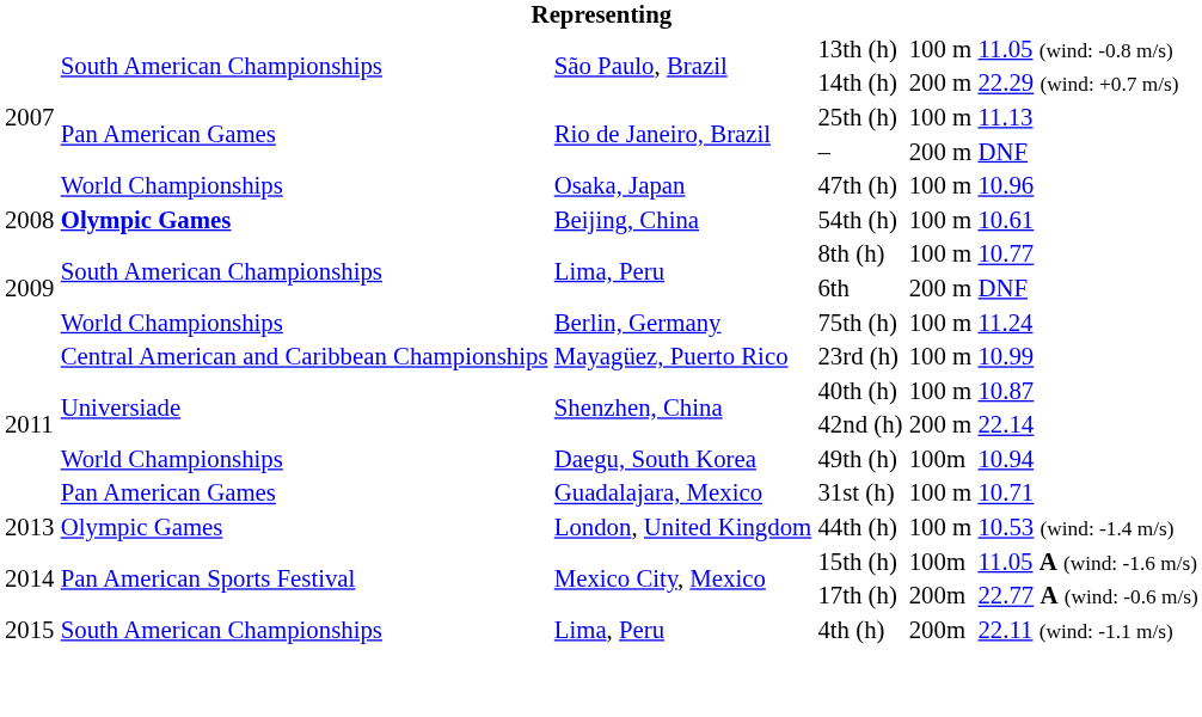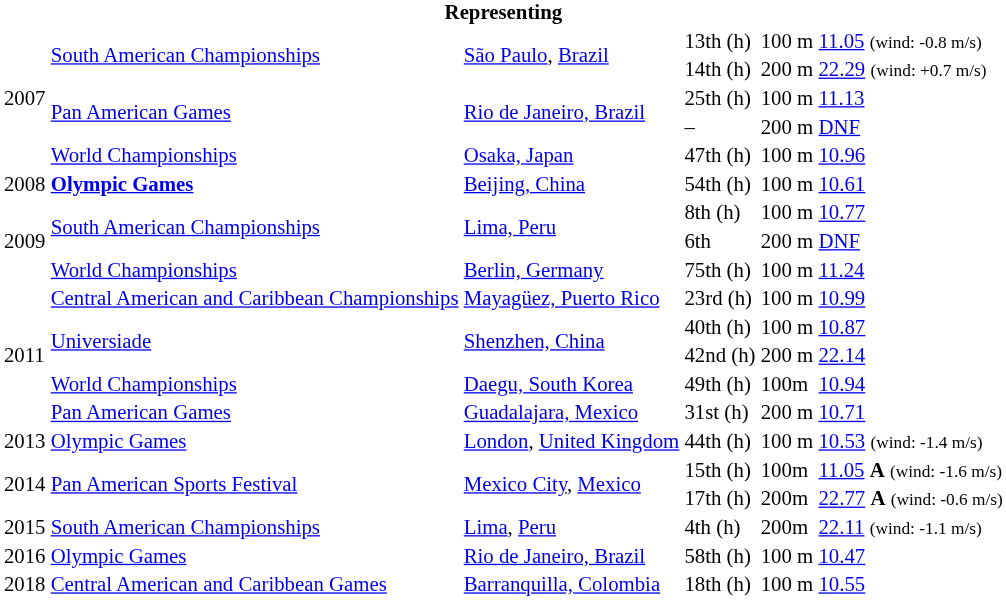31st (h) | column 5: 100 m -> 200 m
+ row: 2016 | Olympic Games | Rio de Janeiro, Brazil | 58th (h) | 100 m | 10.47
+ row: 2018 | Central American and Caribbean Games | Barranquilla, Colombia | 18th (h) | 100 m | 10.55
